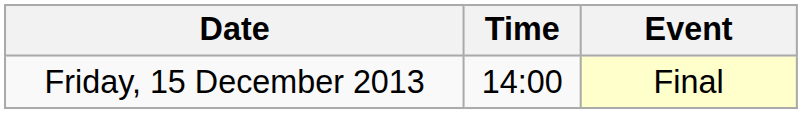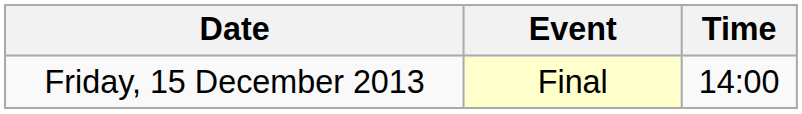columns swapped: Time <-> Event
